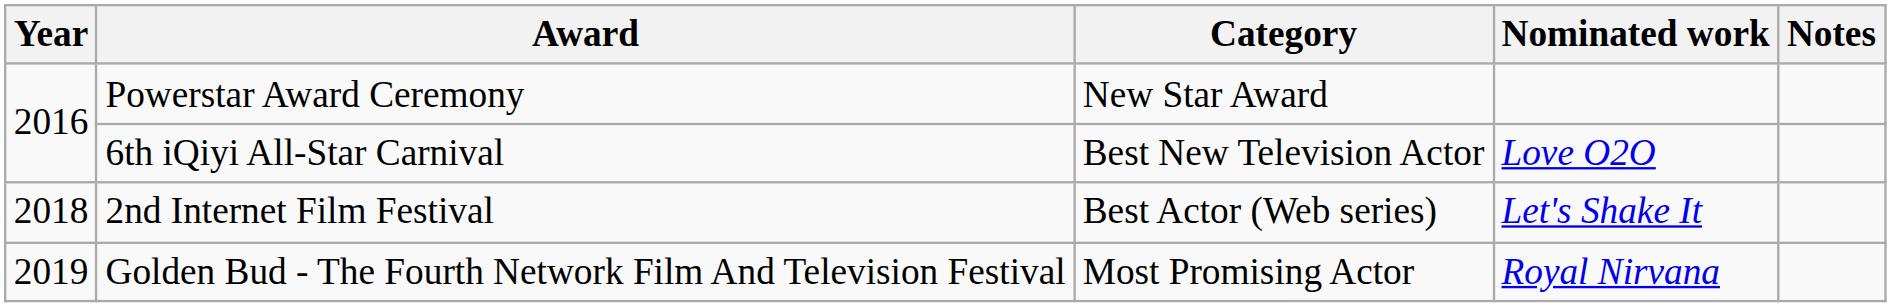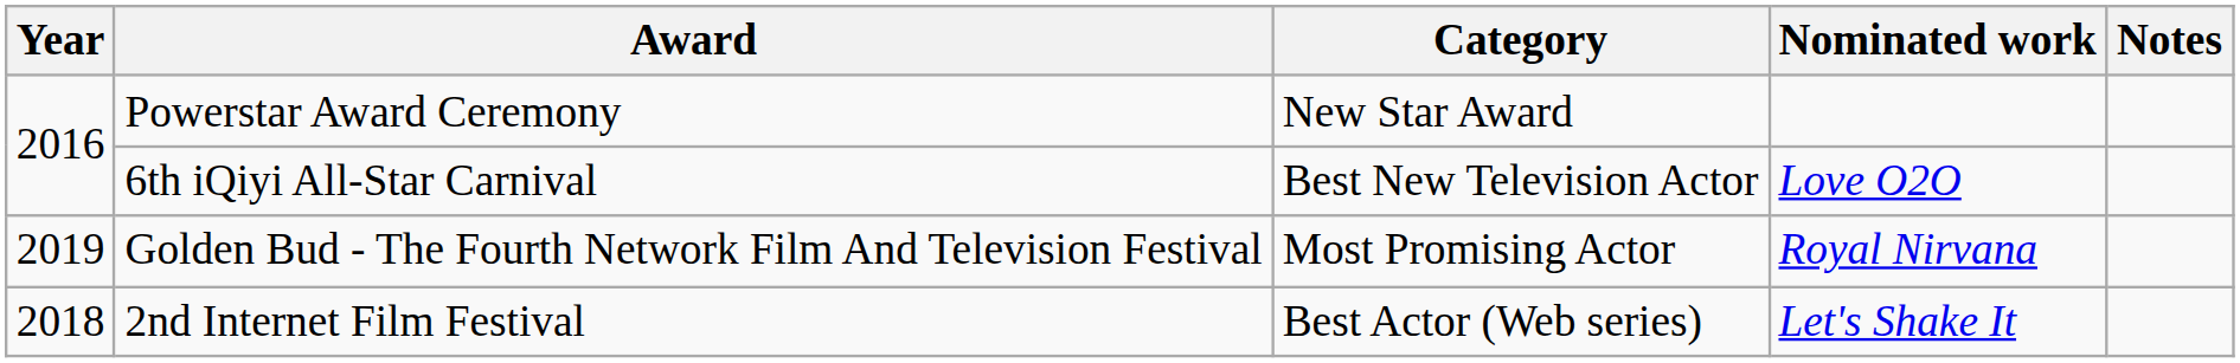rows swapped: 2nd Internet Film Festival <-> Golden Bud - The Fourth Network Film And Television Festival
